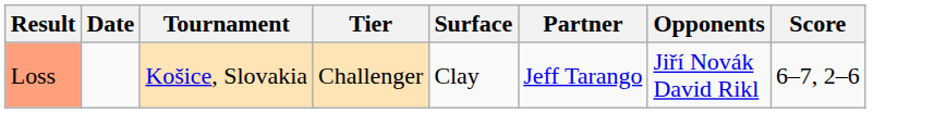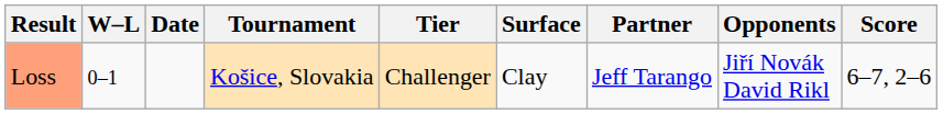+ column: W–L | 0–1
